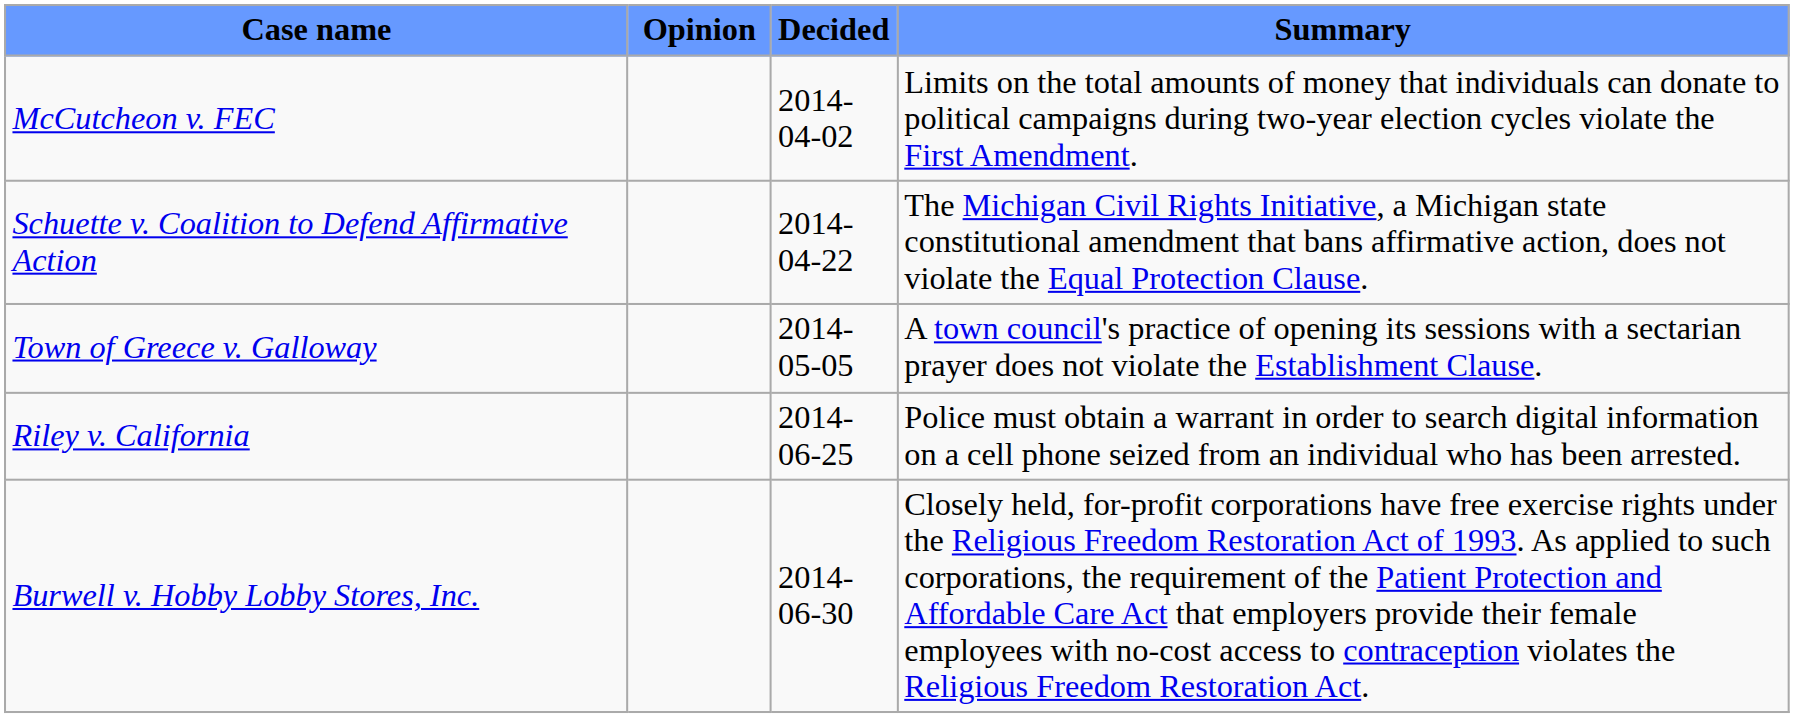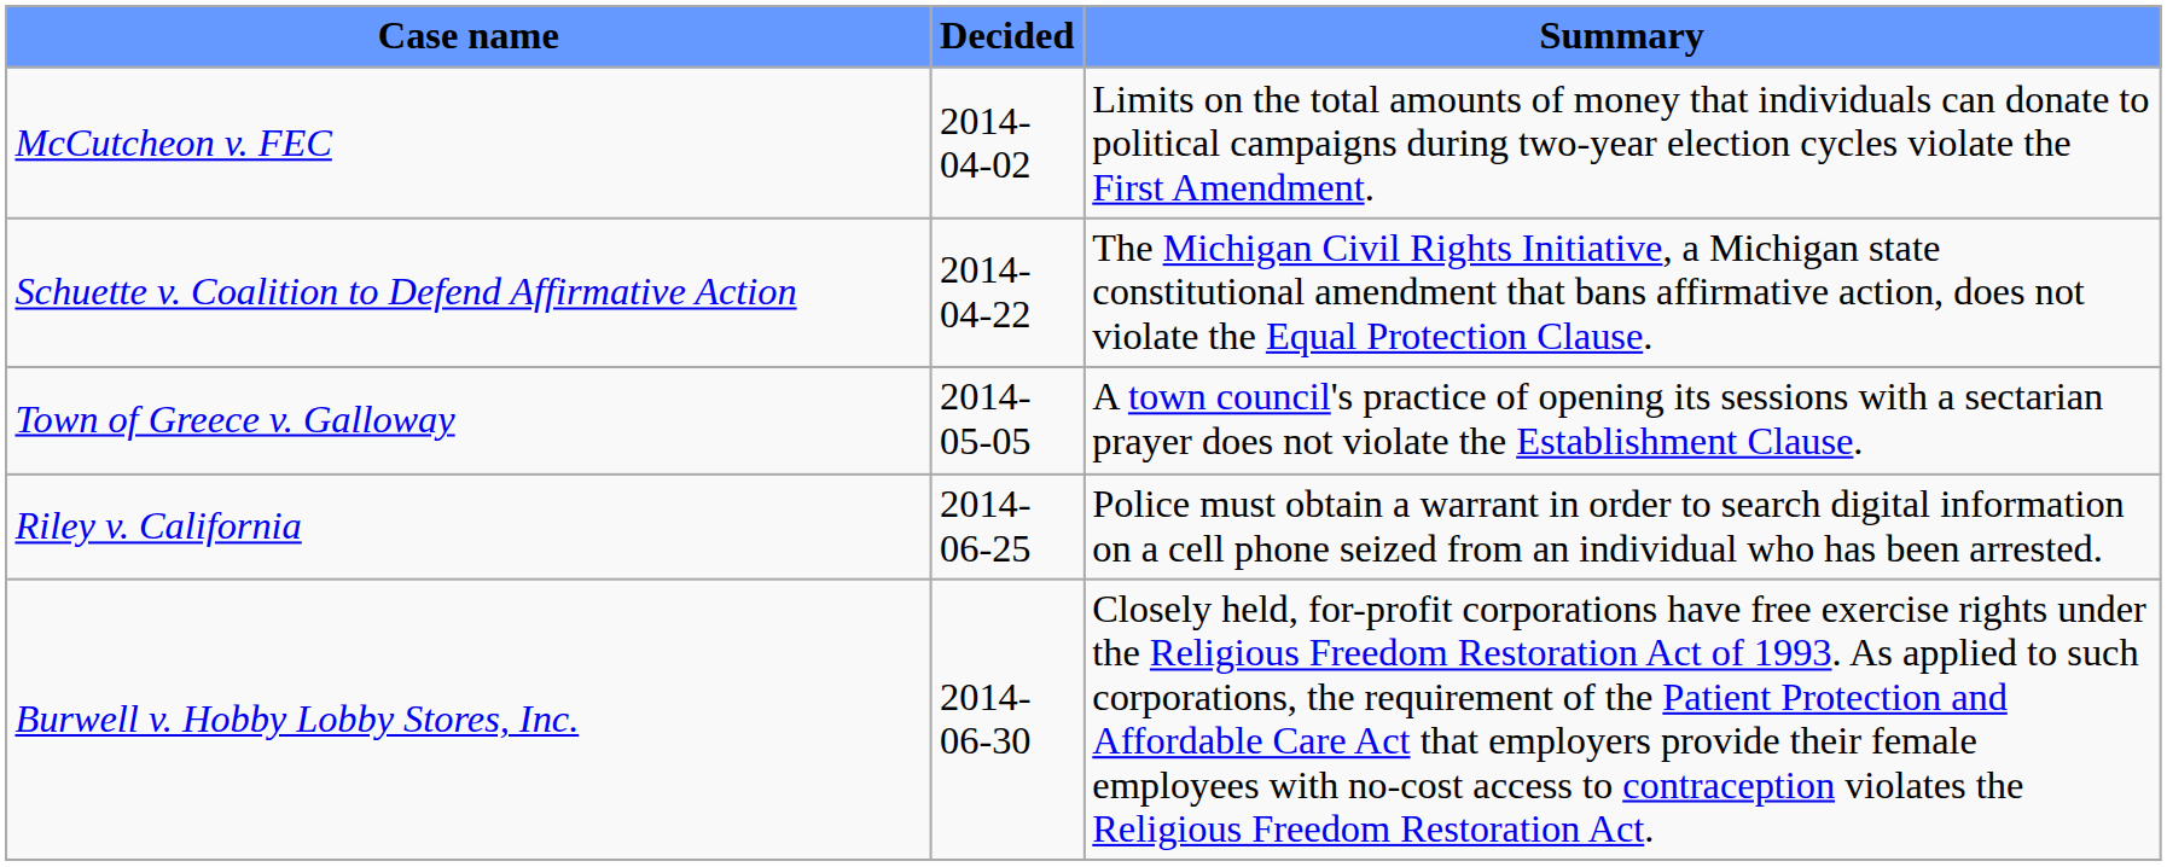- column: Opinion
